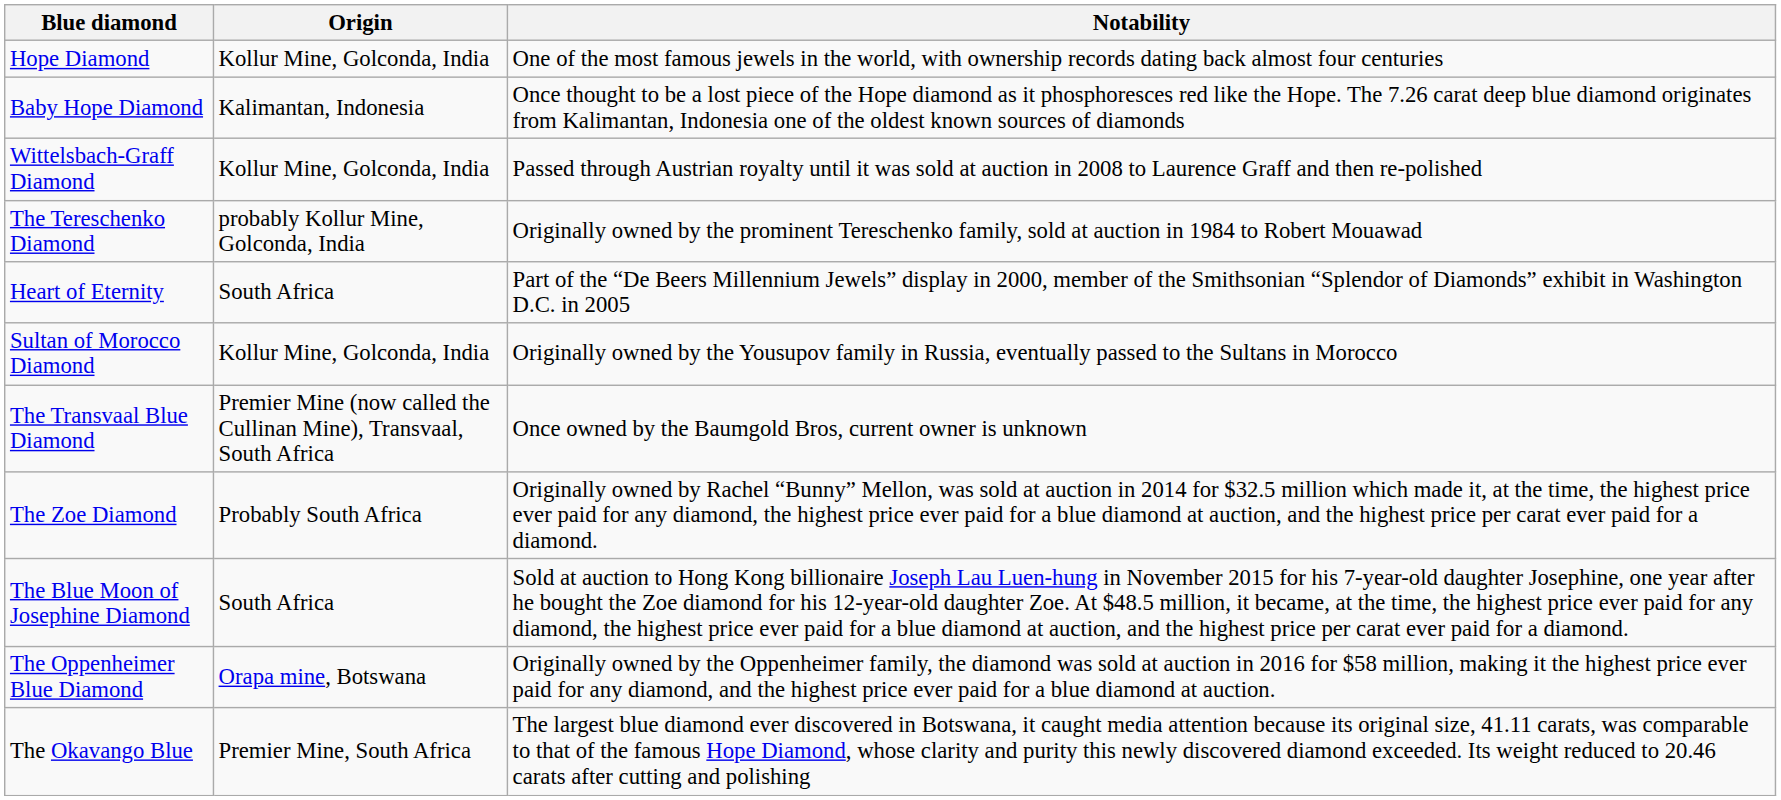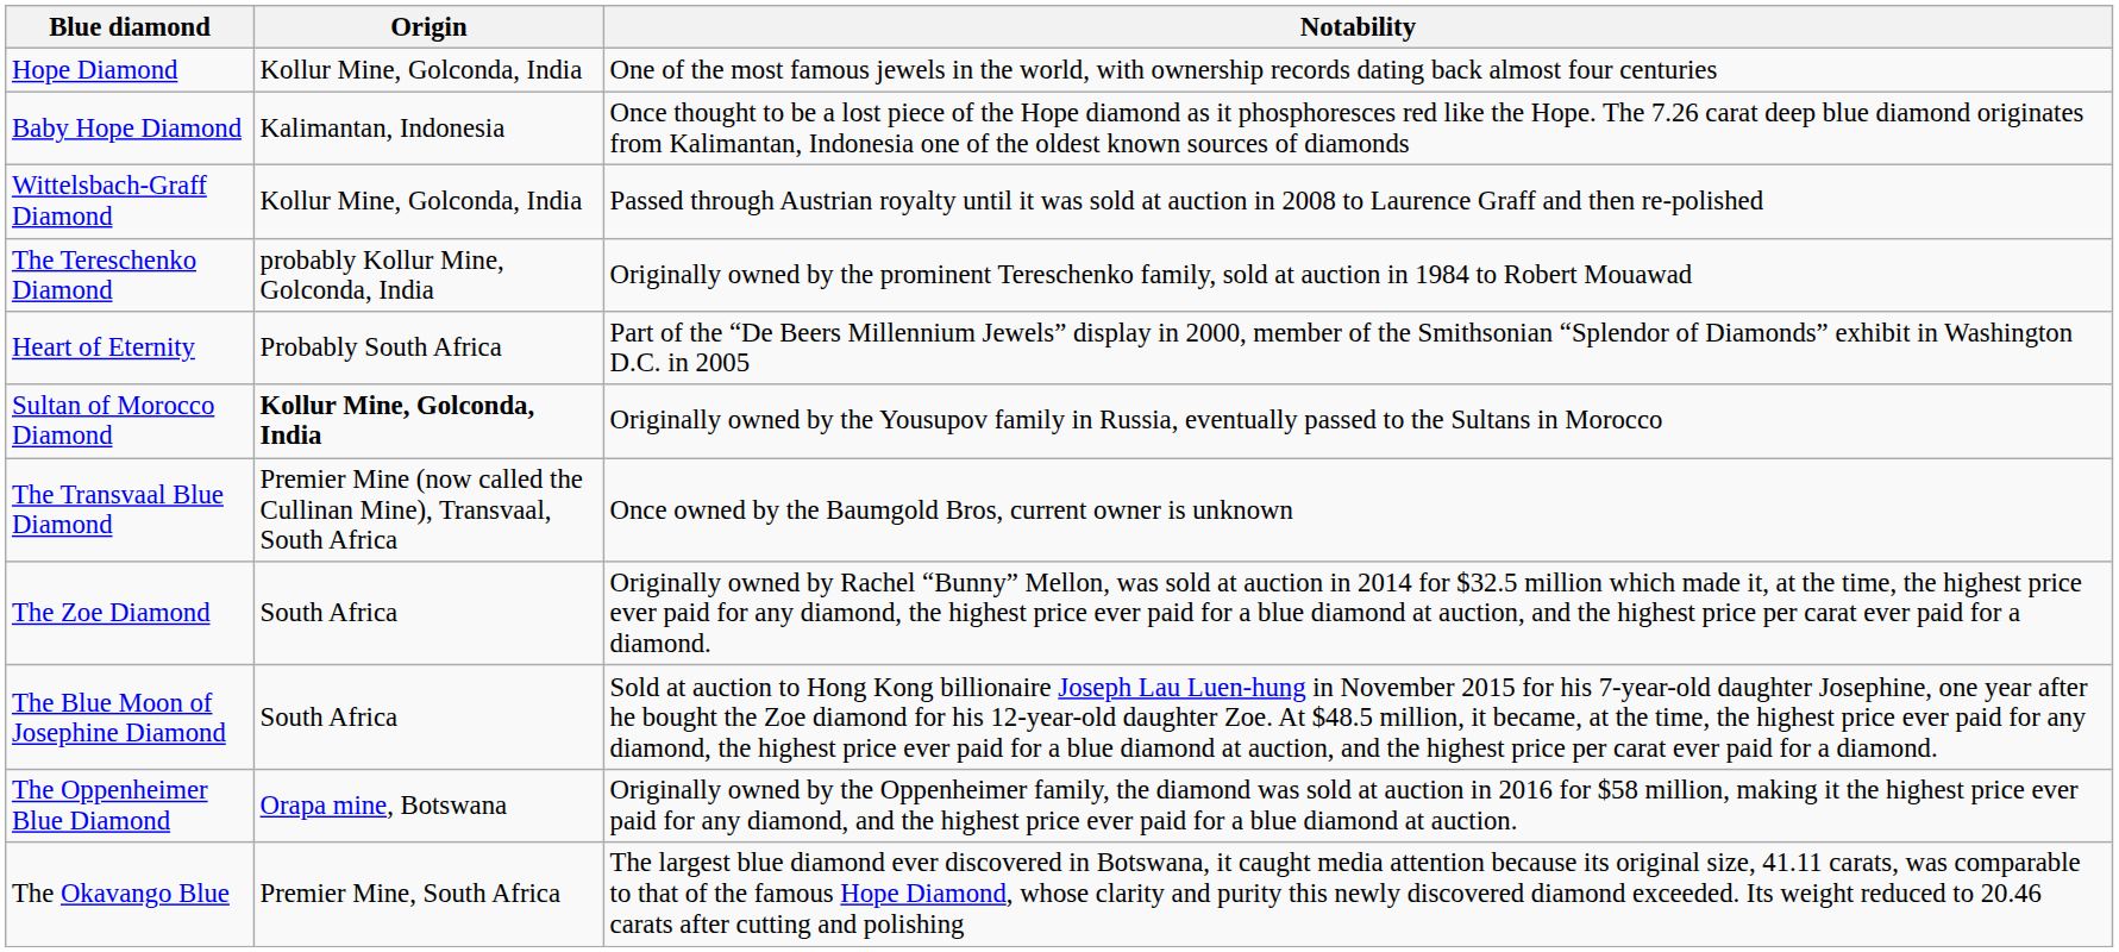Heart of Eternity | Origin: South Africa -> Probably South Africa
Sultan of Morocco Diamond | Origin: normal -> bold
The Zoe Diamond | Origin: Probably South Africa -> South Africa
